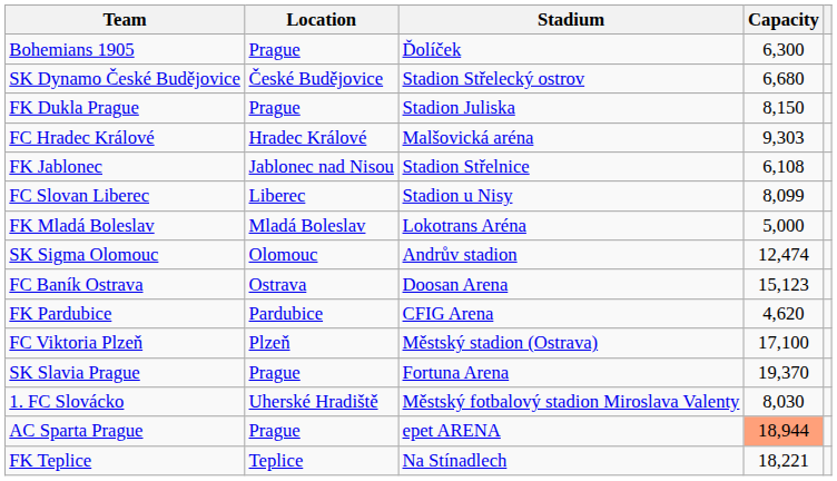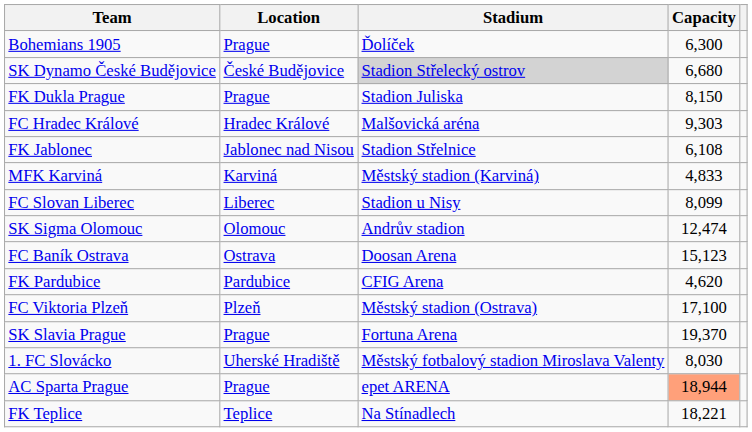SK Dynamo České Budějovice | Stadium: no background -> lightgrey background
+ row: MFK Karviná | Karviná | Městský stadion (Karviná) | 4,833
- row: FK Mladá Boleslav | Mladá Boleslav | Lokotrans Aréna | 5,000
